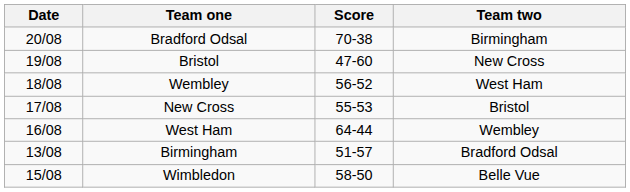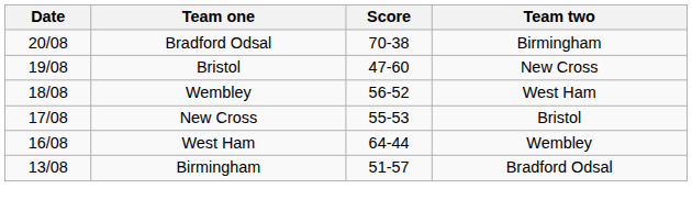- row: 15/08 | Wimbledon | 58-50 | Belle Vue
